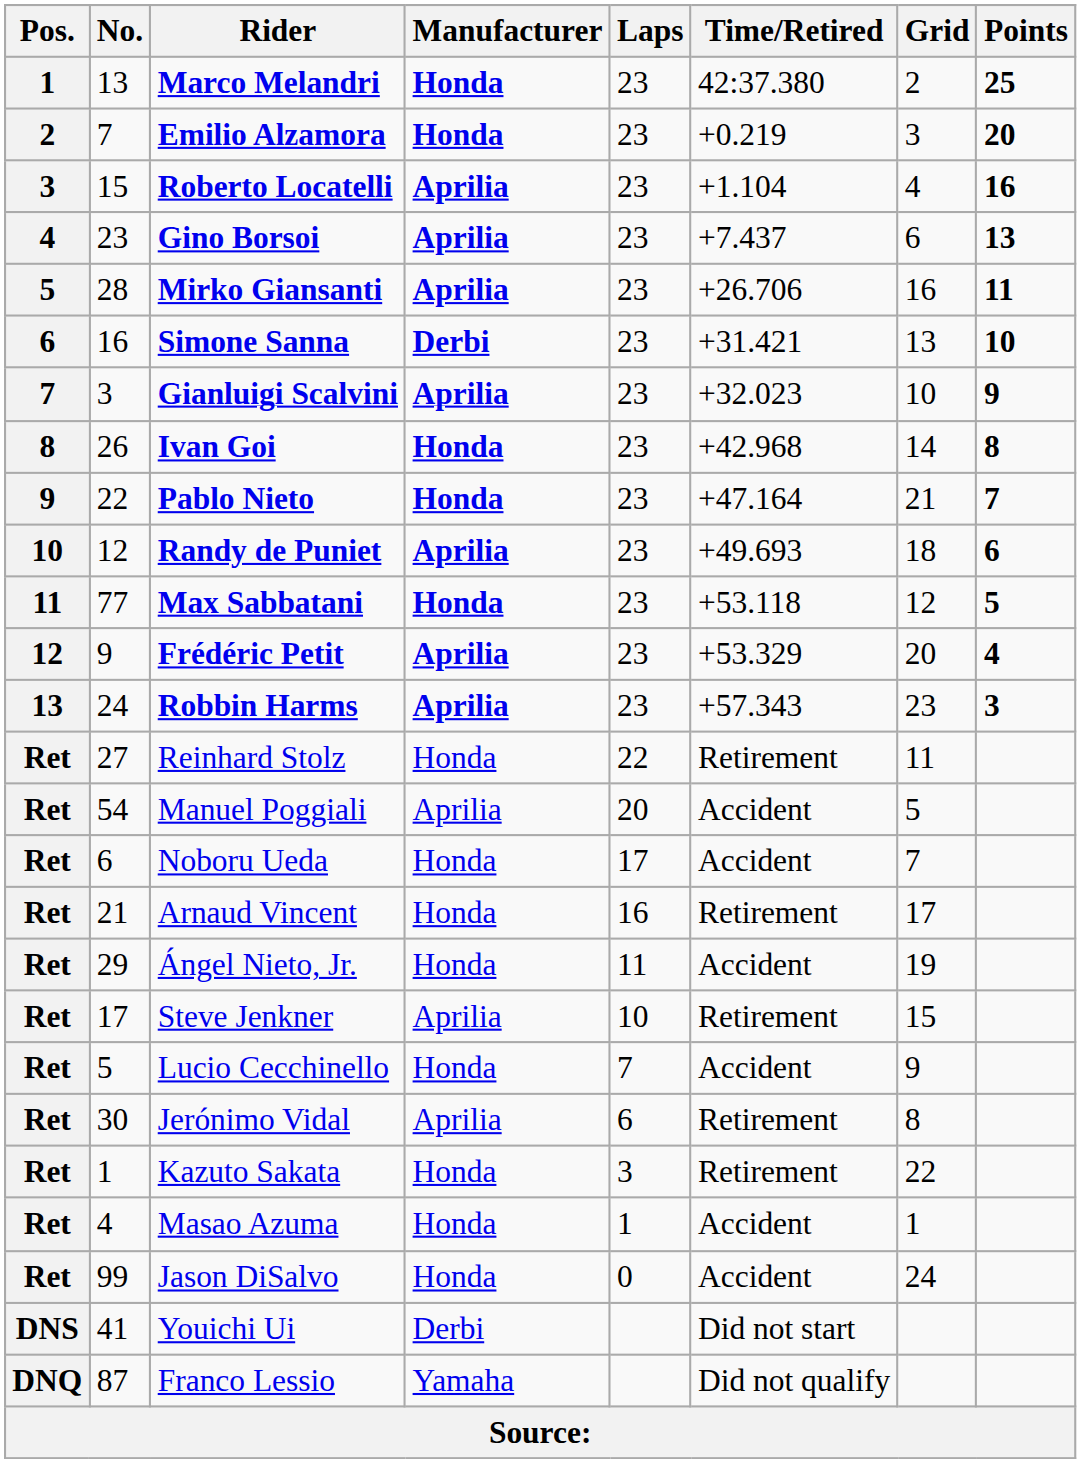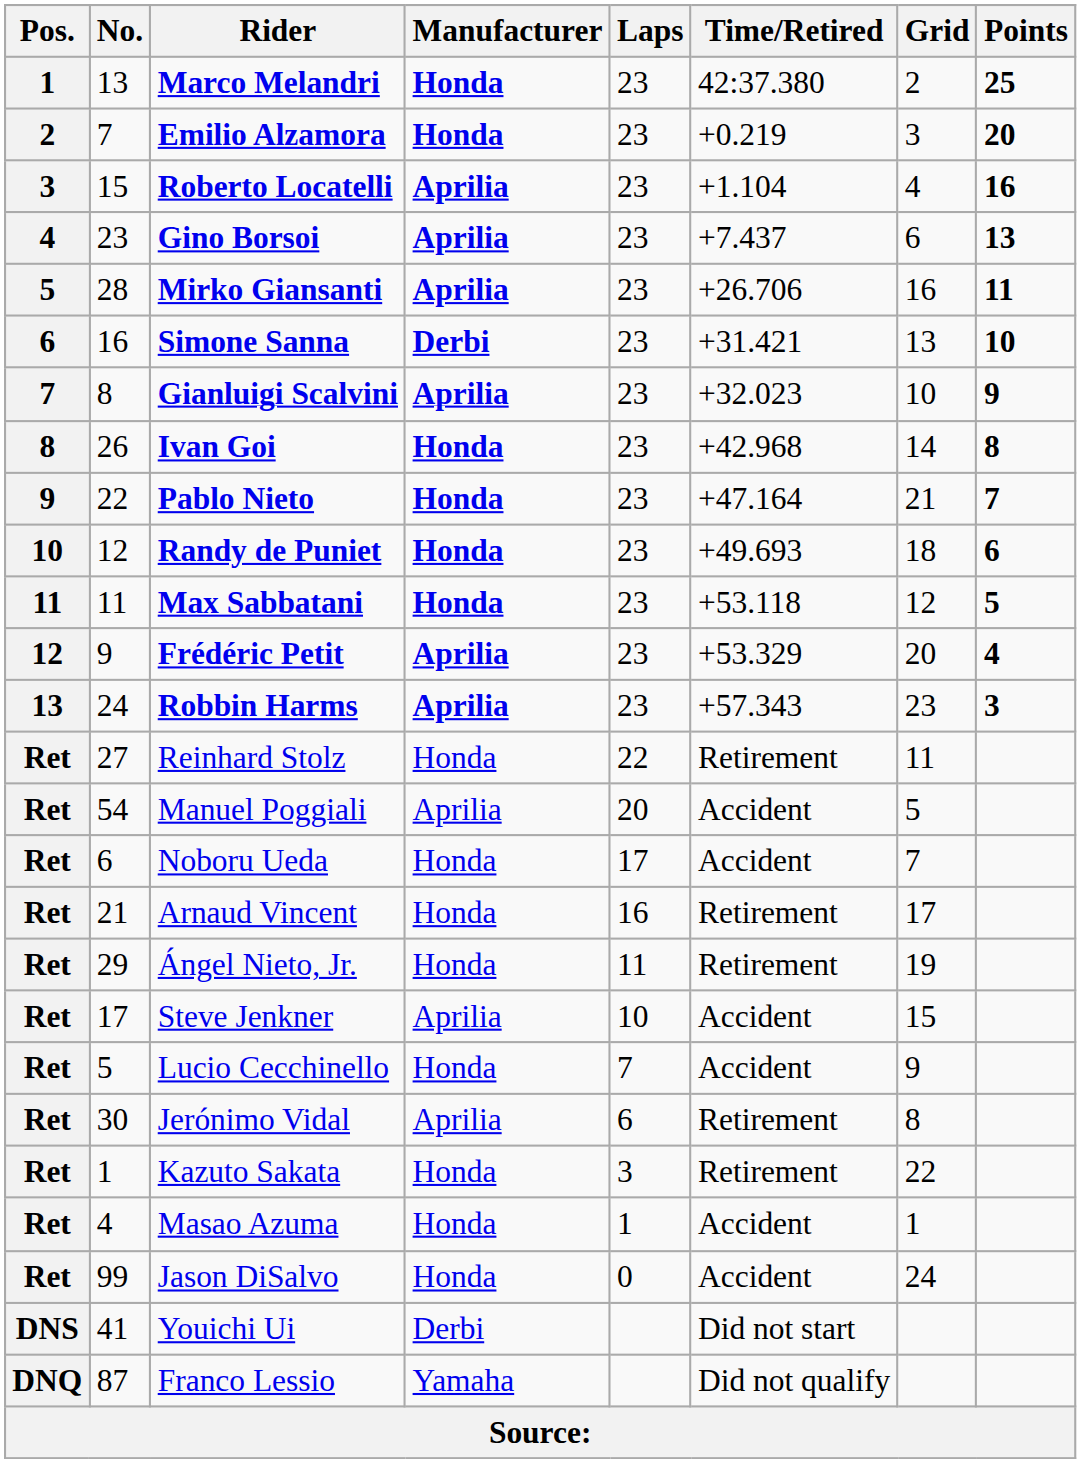Gianluigi Scalvini | No.: 3 -> 8
Randy de Puniet | Manufacturer: Aprilia -> Honda
Max Sabbatani | No.: 77 -> 11
Ángel Nieto, Jr. | Time/Retired: Accident -> Retirement
Steve Jenkner | Time/Retired: Retirement -> Accident
